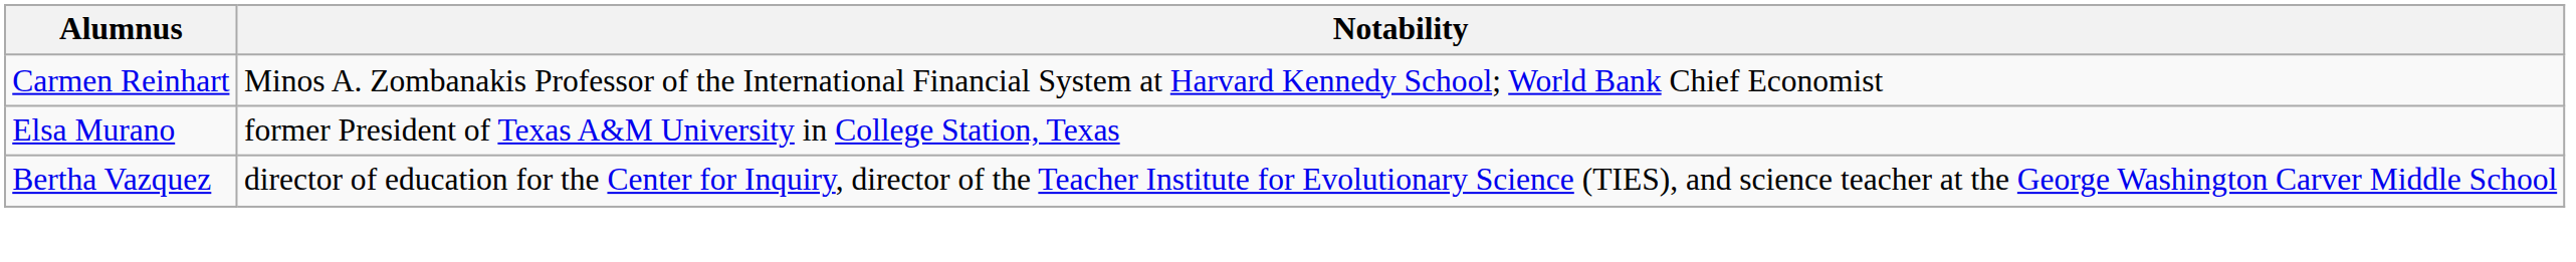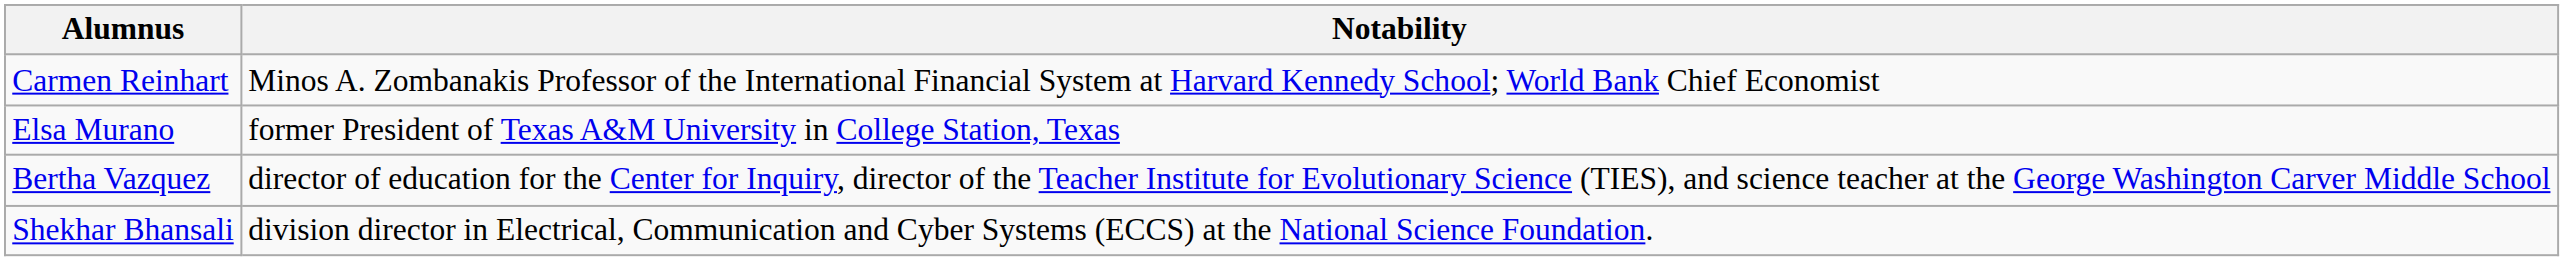+ row: Shekhar Bhansali | division director in Electrical, Communication and Cyber Systems (ECCS) at the National Science Foundation.
